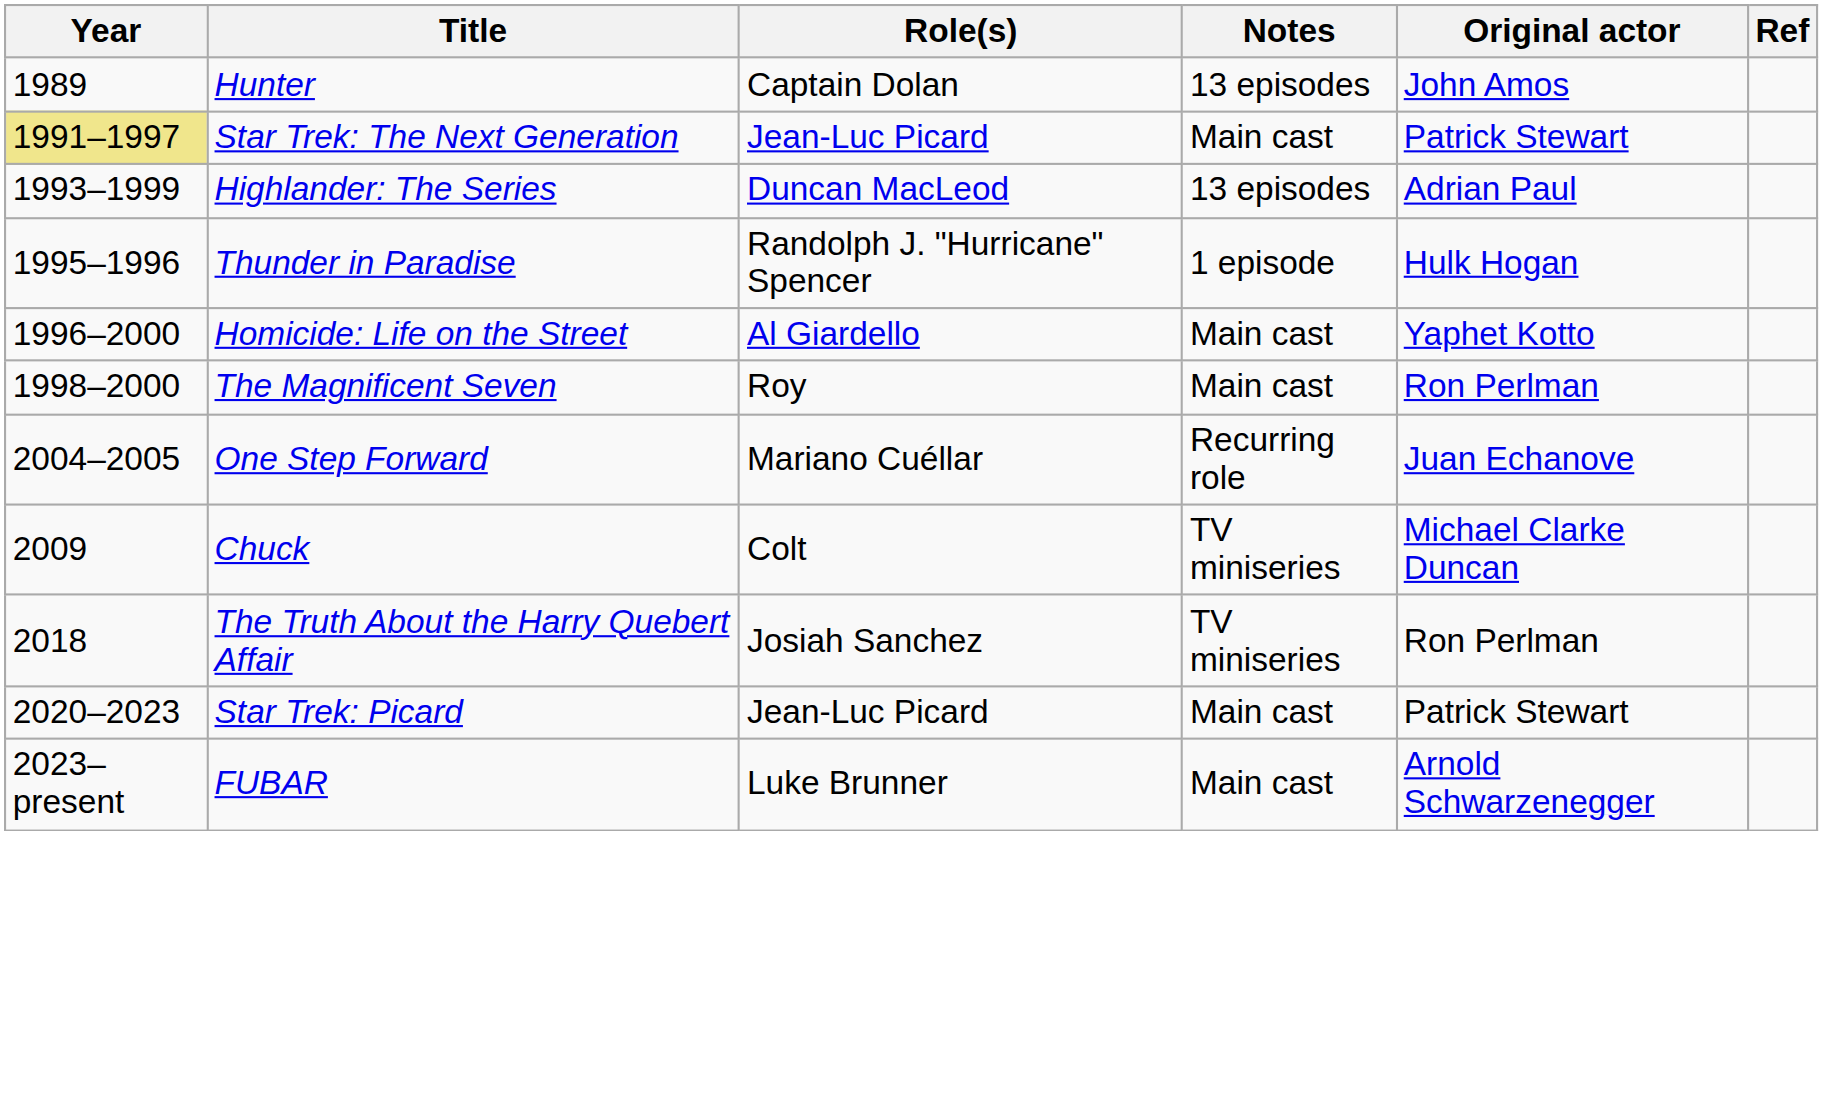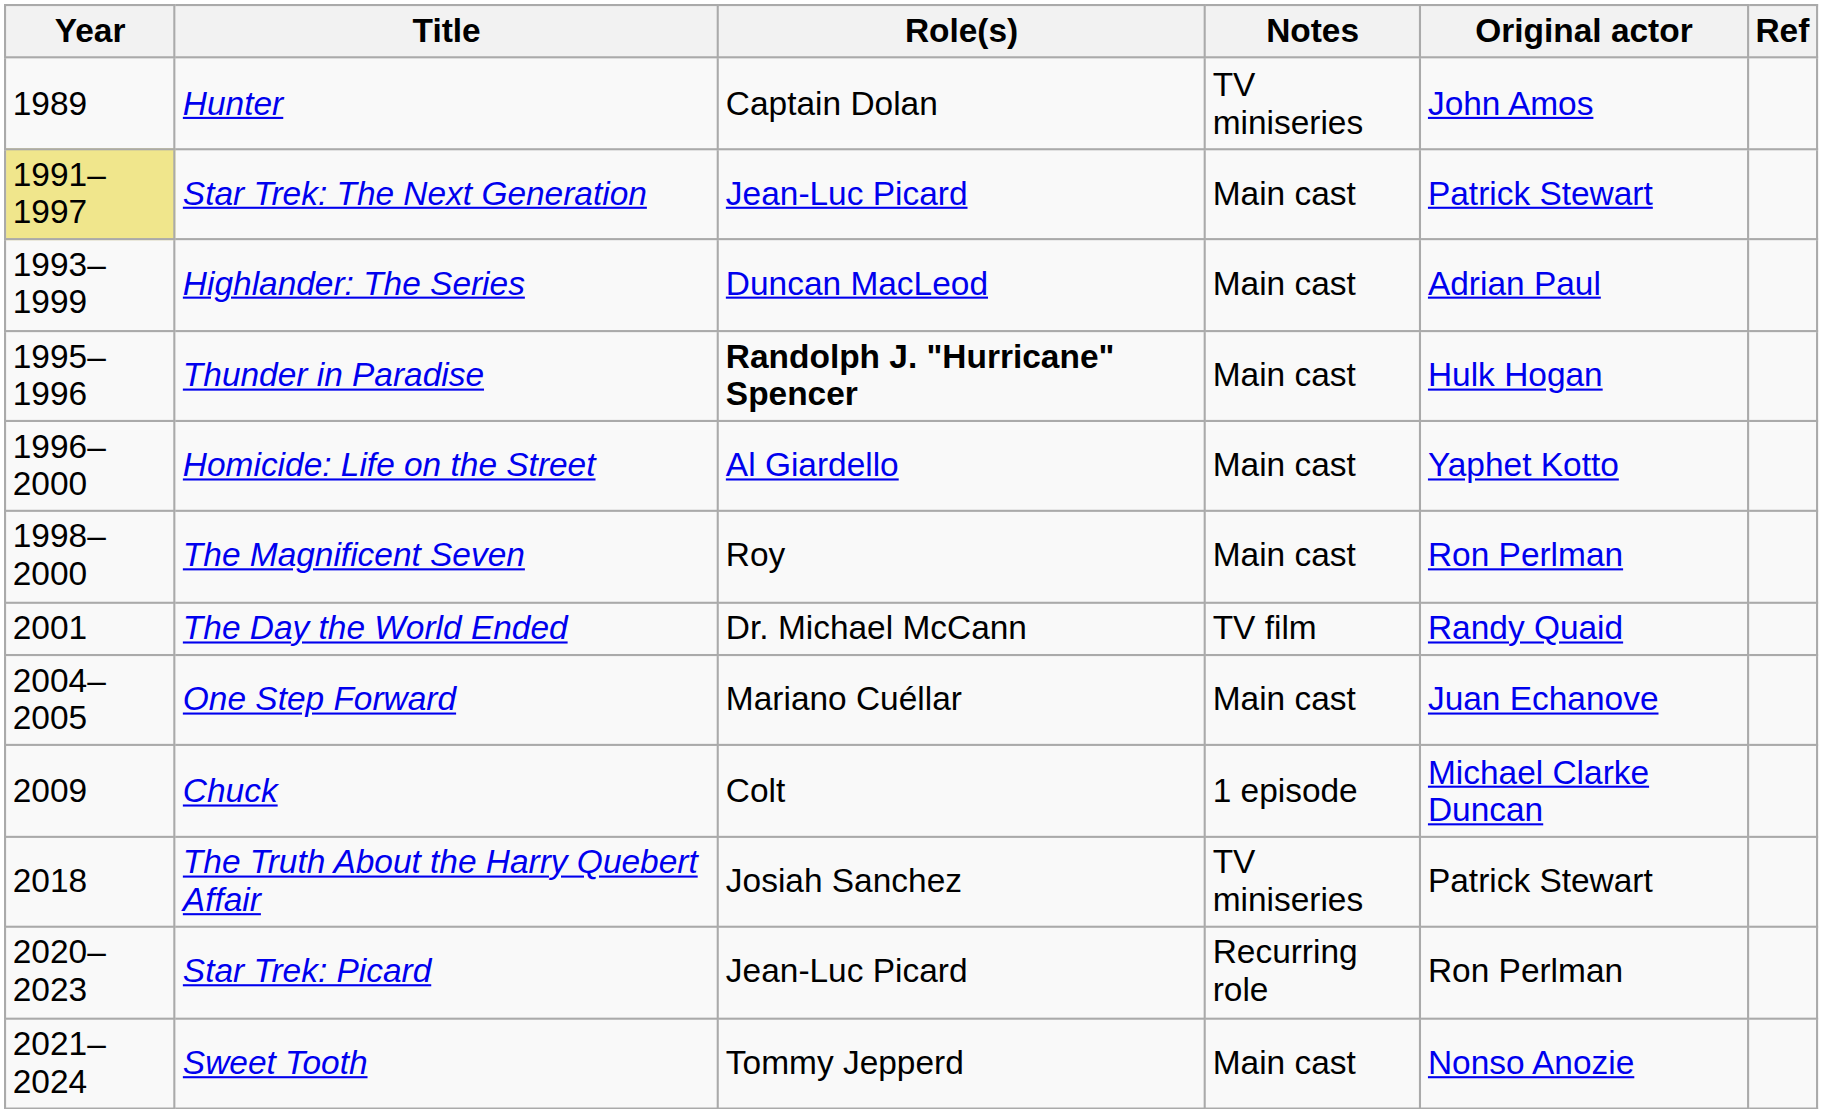Hunter | Notes: 13 episodes -> TV miniseries
Highlander: The Series | Notes: 13 episodes -> Main cast
Thunder in Paradise | Role(s): normal -> bold
Thunder in Paradise | Notes: 1 episode -> Main cast
+ row: 2001 | The Day the World Ended | Dr. Michael McCann | TV film | Randy Quaid
One Step Forward | Notes: Recurring role -> Main cast
Chuck | Notes: TV miniseries -> 1 episode
The Truth About the Harry Quebert Affair | Original actor: Ron Perlman -> Patrick Stewart
Star Trek: Picard | Notes: Main cast -> Recurring role
Star Trek: Picard | Original actor: Patrick Stewart -> Ron Perlman
+ row: 2021–2024 | Sweet Tooth | Tommy Jepperd | Main cast | Nonso Anozie
- row: 2023–present | FUBAR | Luke Brunner | Main cast | Arnold Schwarzenegger
